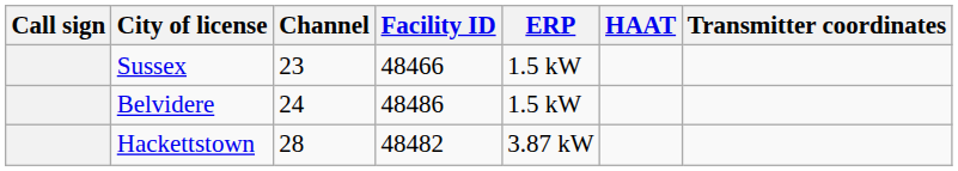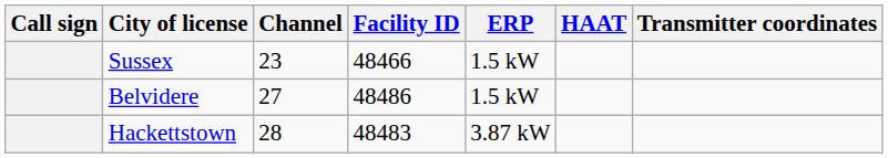Belvidere | Channel: 24 -> 27
Hackettstown | Facility ID: 48482 -> 48483
